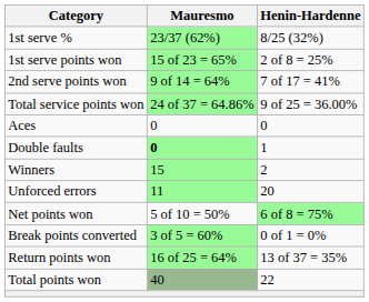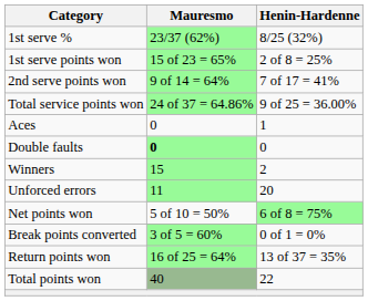Aces | Henin-Hardenne: 0 -> 1
Double faults | Henin-Hardenne: 1 -> 0
